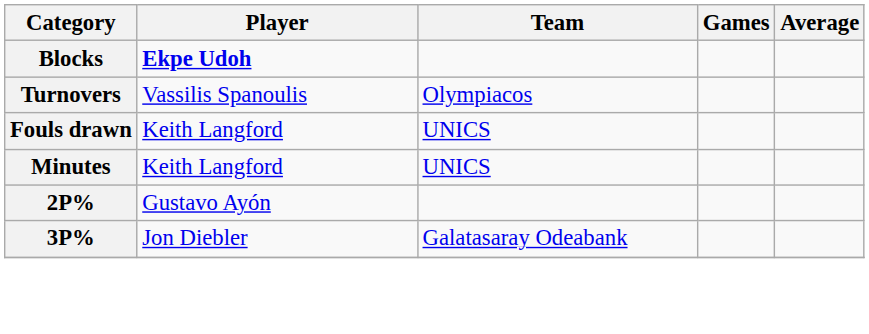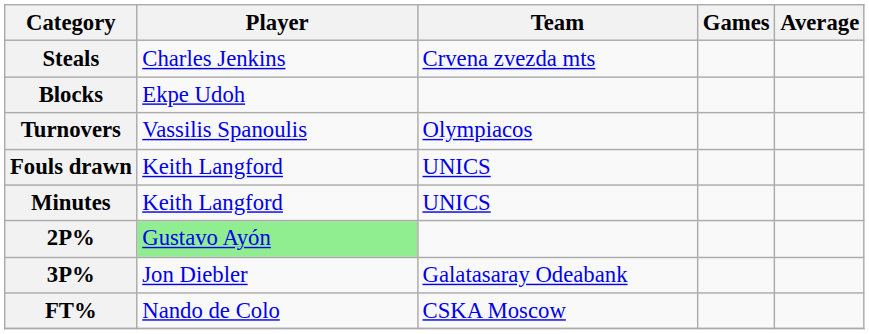+ row: Steals | Charles Jenkins | Crvena zvezda mts
Blocks | Player: bold -> normal
2P% | Player: no background -> lightgreen background
+ row: FT% | Nando de Colo | CSKA Moscow
